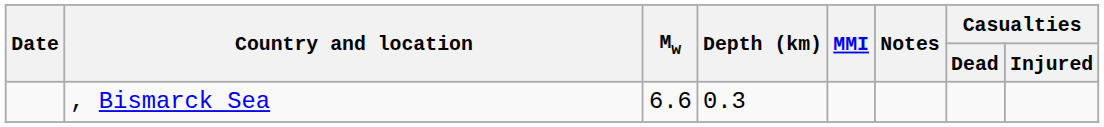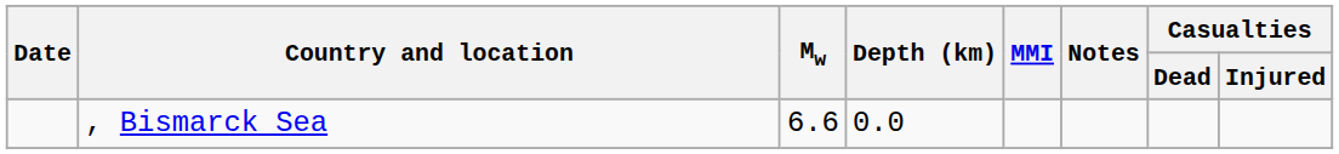, Bismarck Sea | Depth (km): 0.3 -> 0.0
